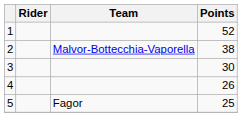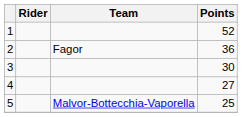2 | Team: Malvor-Bottecchia-Vaporella -> Fagor
2 | Points: 38 -> 36
4 | Points: 26 -> 27
5 | Team: Fagor -> Malvor-Bottecchia-Vaporella
